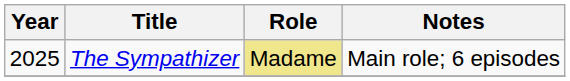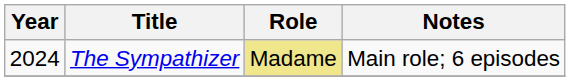The Sympathizer | Year: 2025 -> 2024
